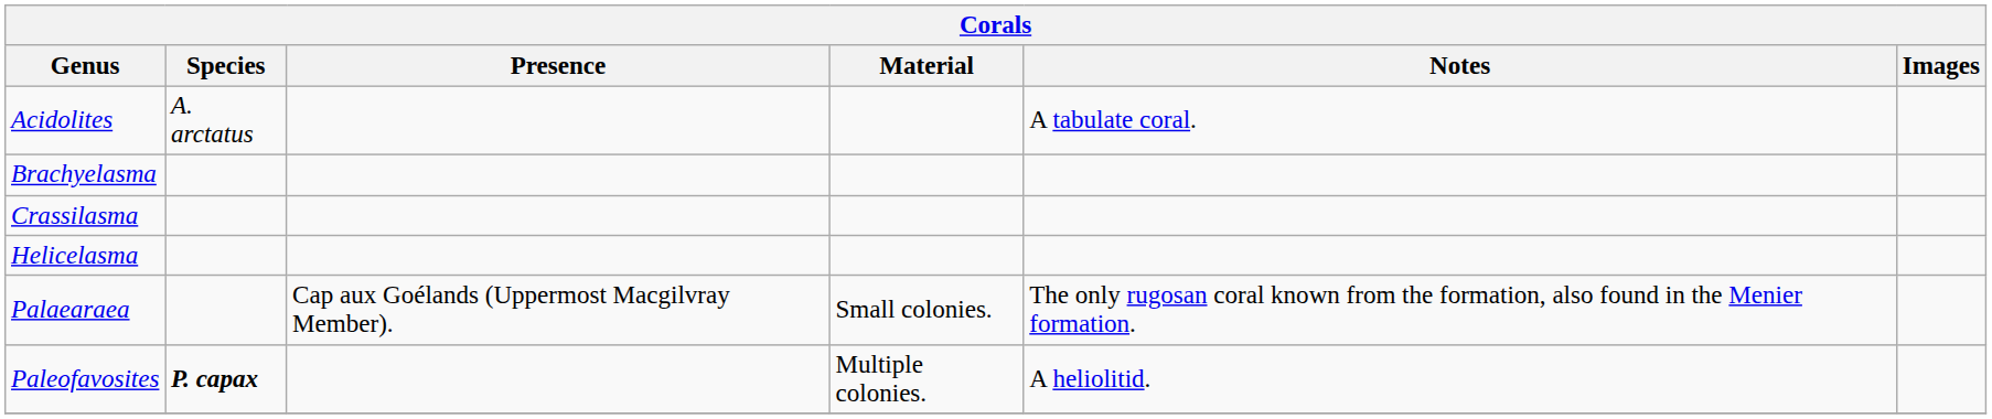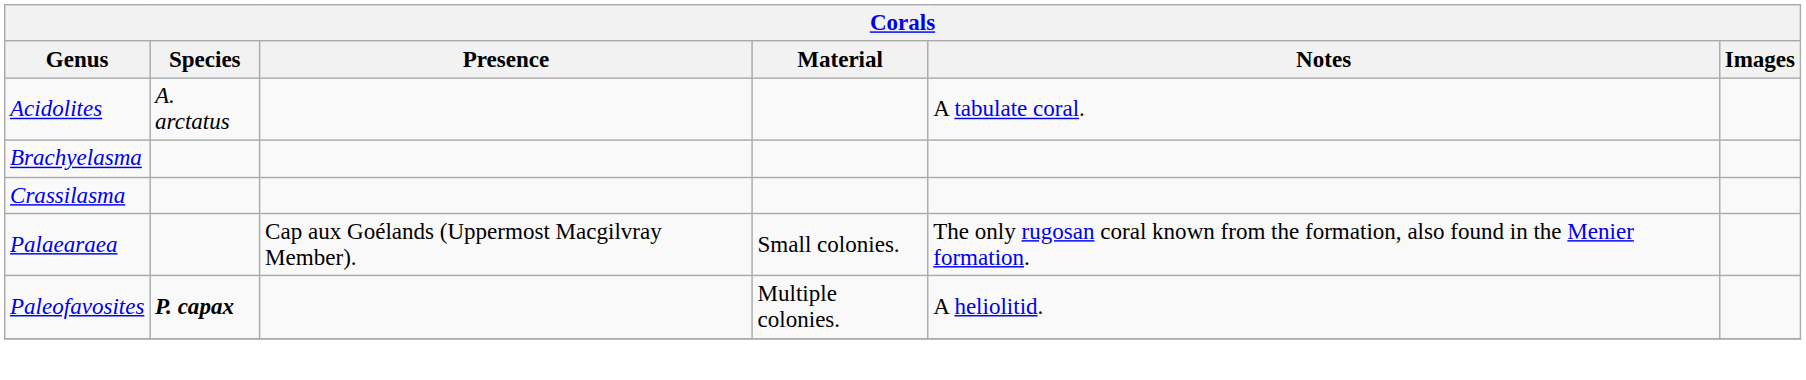- row: Helicelasma
